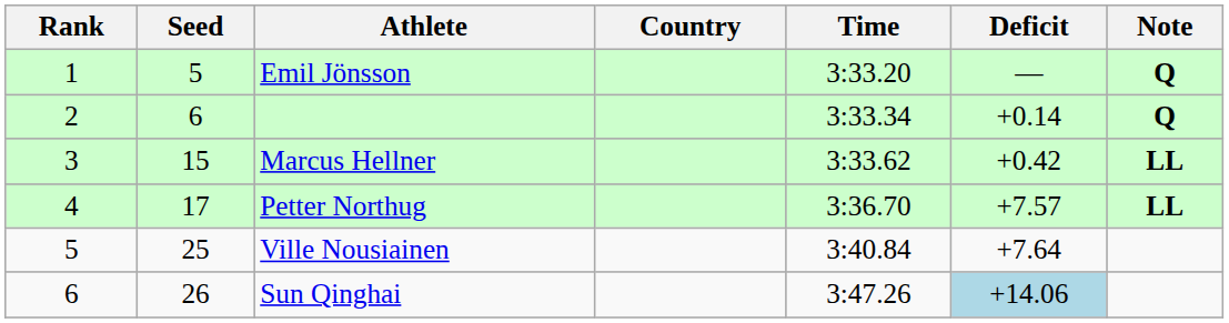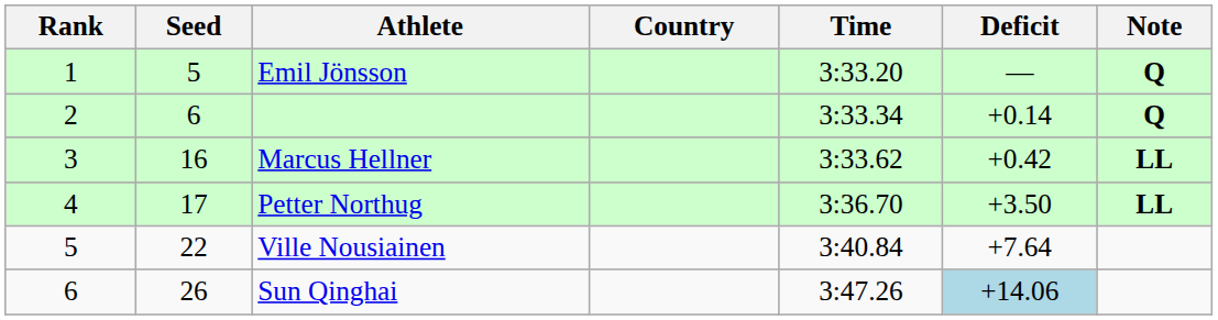Marcus Hellner | Seed: 15 -> 16
Petter Northug | Deficit: +7.57 -> +3.50
Ville Nousiainen | Seed: 25 -> 22
